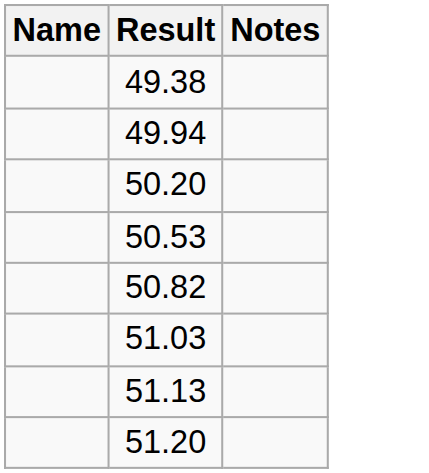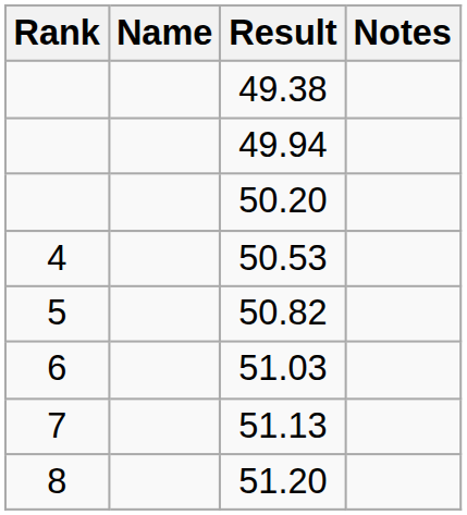+ column: Rank | 4 | 5 | 6 | 7 | 8
